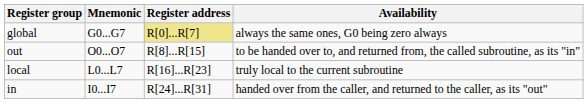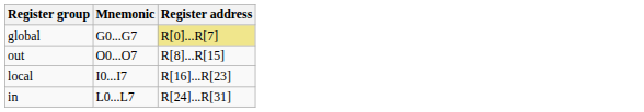- column: Availability | always the same ones, G0 being zero always | to be handed over to, and returned from, the called subroutine, as its "in" | truly local to the current subroutine | handed over from the caller, and returned to the caller, as its "out"
local | Mnemonic: L0...L7 -> I0...I7
in | Mnemonic: I0...I7 -> L0...L7
